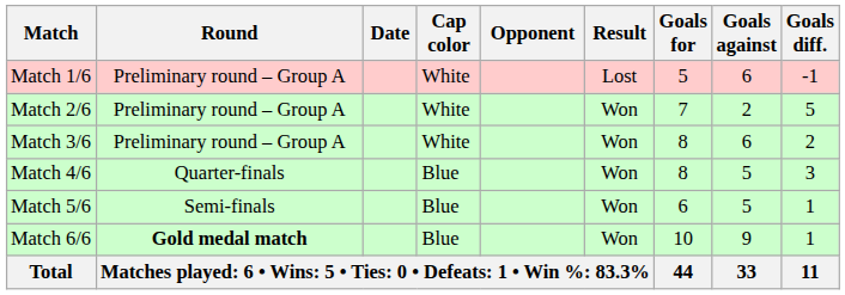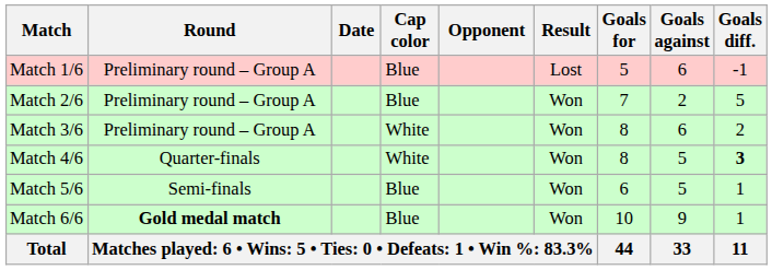Match 1/6 | Cap color: White -> Blue
Match 2/6 | Cap color: White -> Blue
Match 4/6 | Cap color: Blue -> White
Match 4/6 | Goals diff.: normal -> bold
